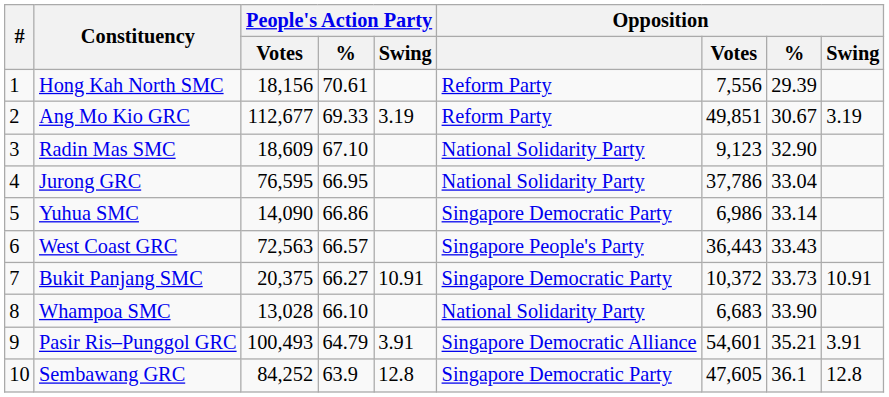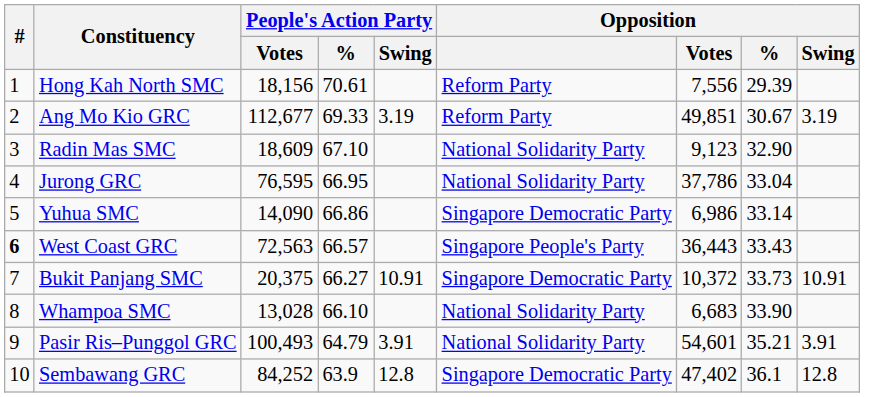West Coast GRC | #: normal -> bold
Pasir Ris–Punggol GRC | Opposition: Singapore Democratic Alliance -> National Solidarity Party
Sembawang GRC | Opposition / Votes: 47,605 -> 47,402
